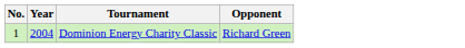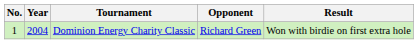+ column: Result | Won with birdie on first extra hole
